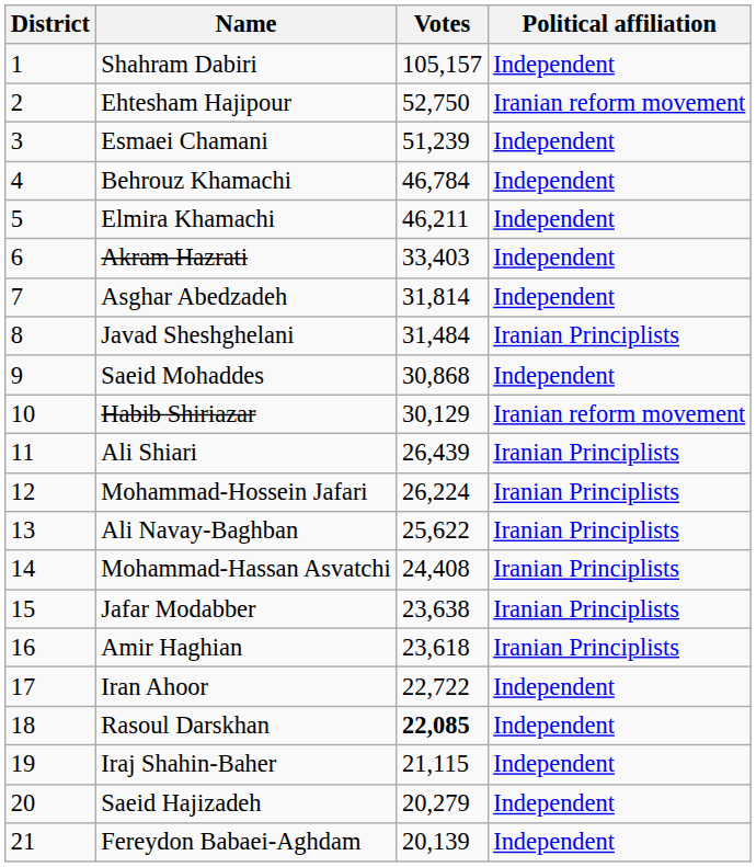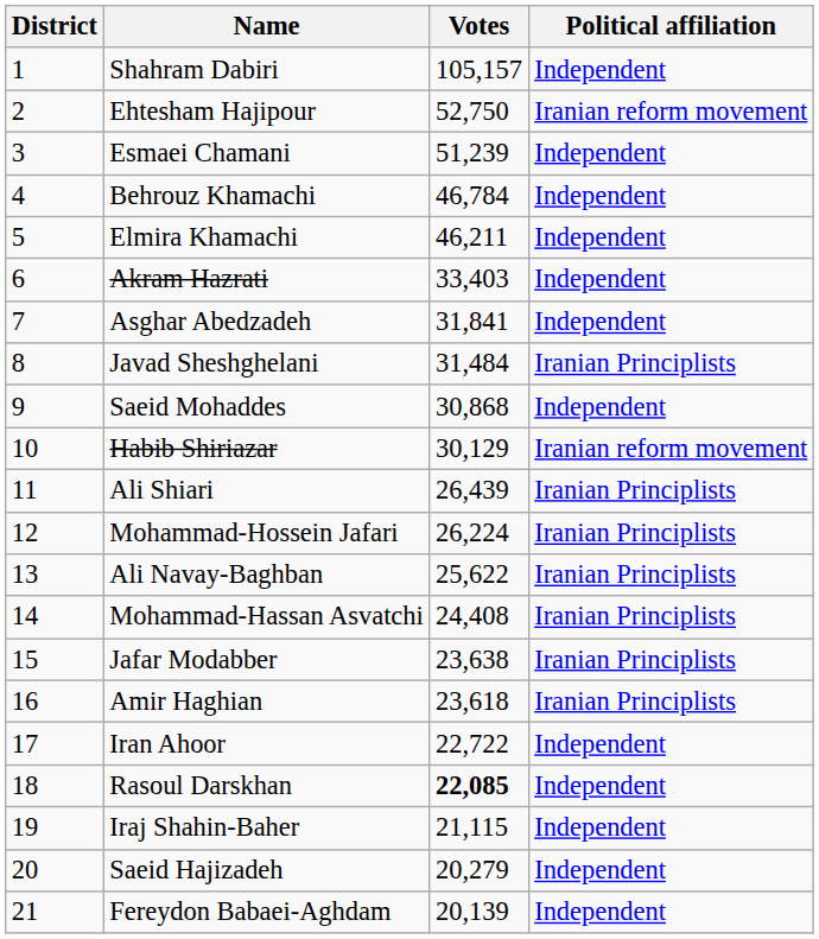Asghar Abedzadeh | Votes: 31,814 -> 31,841
